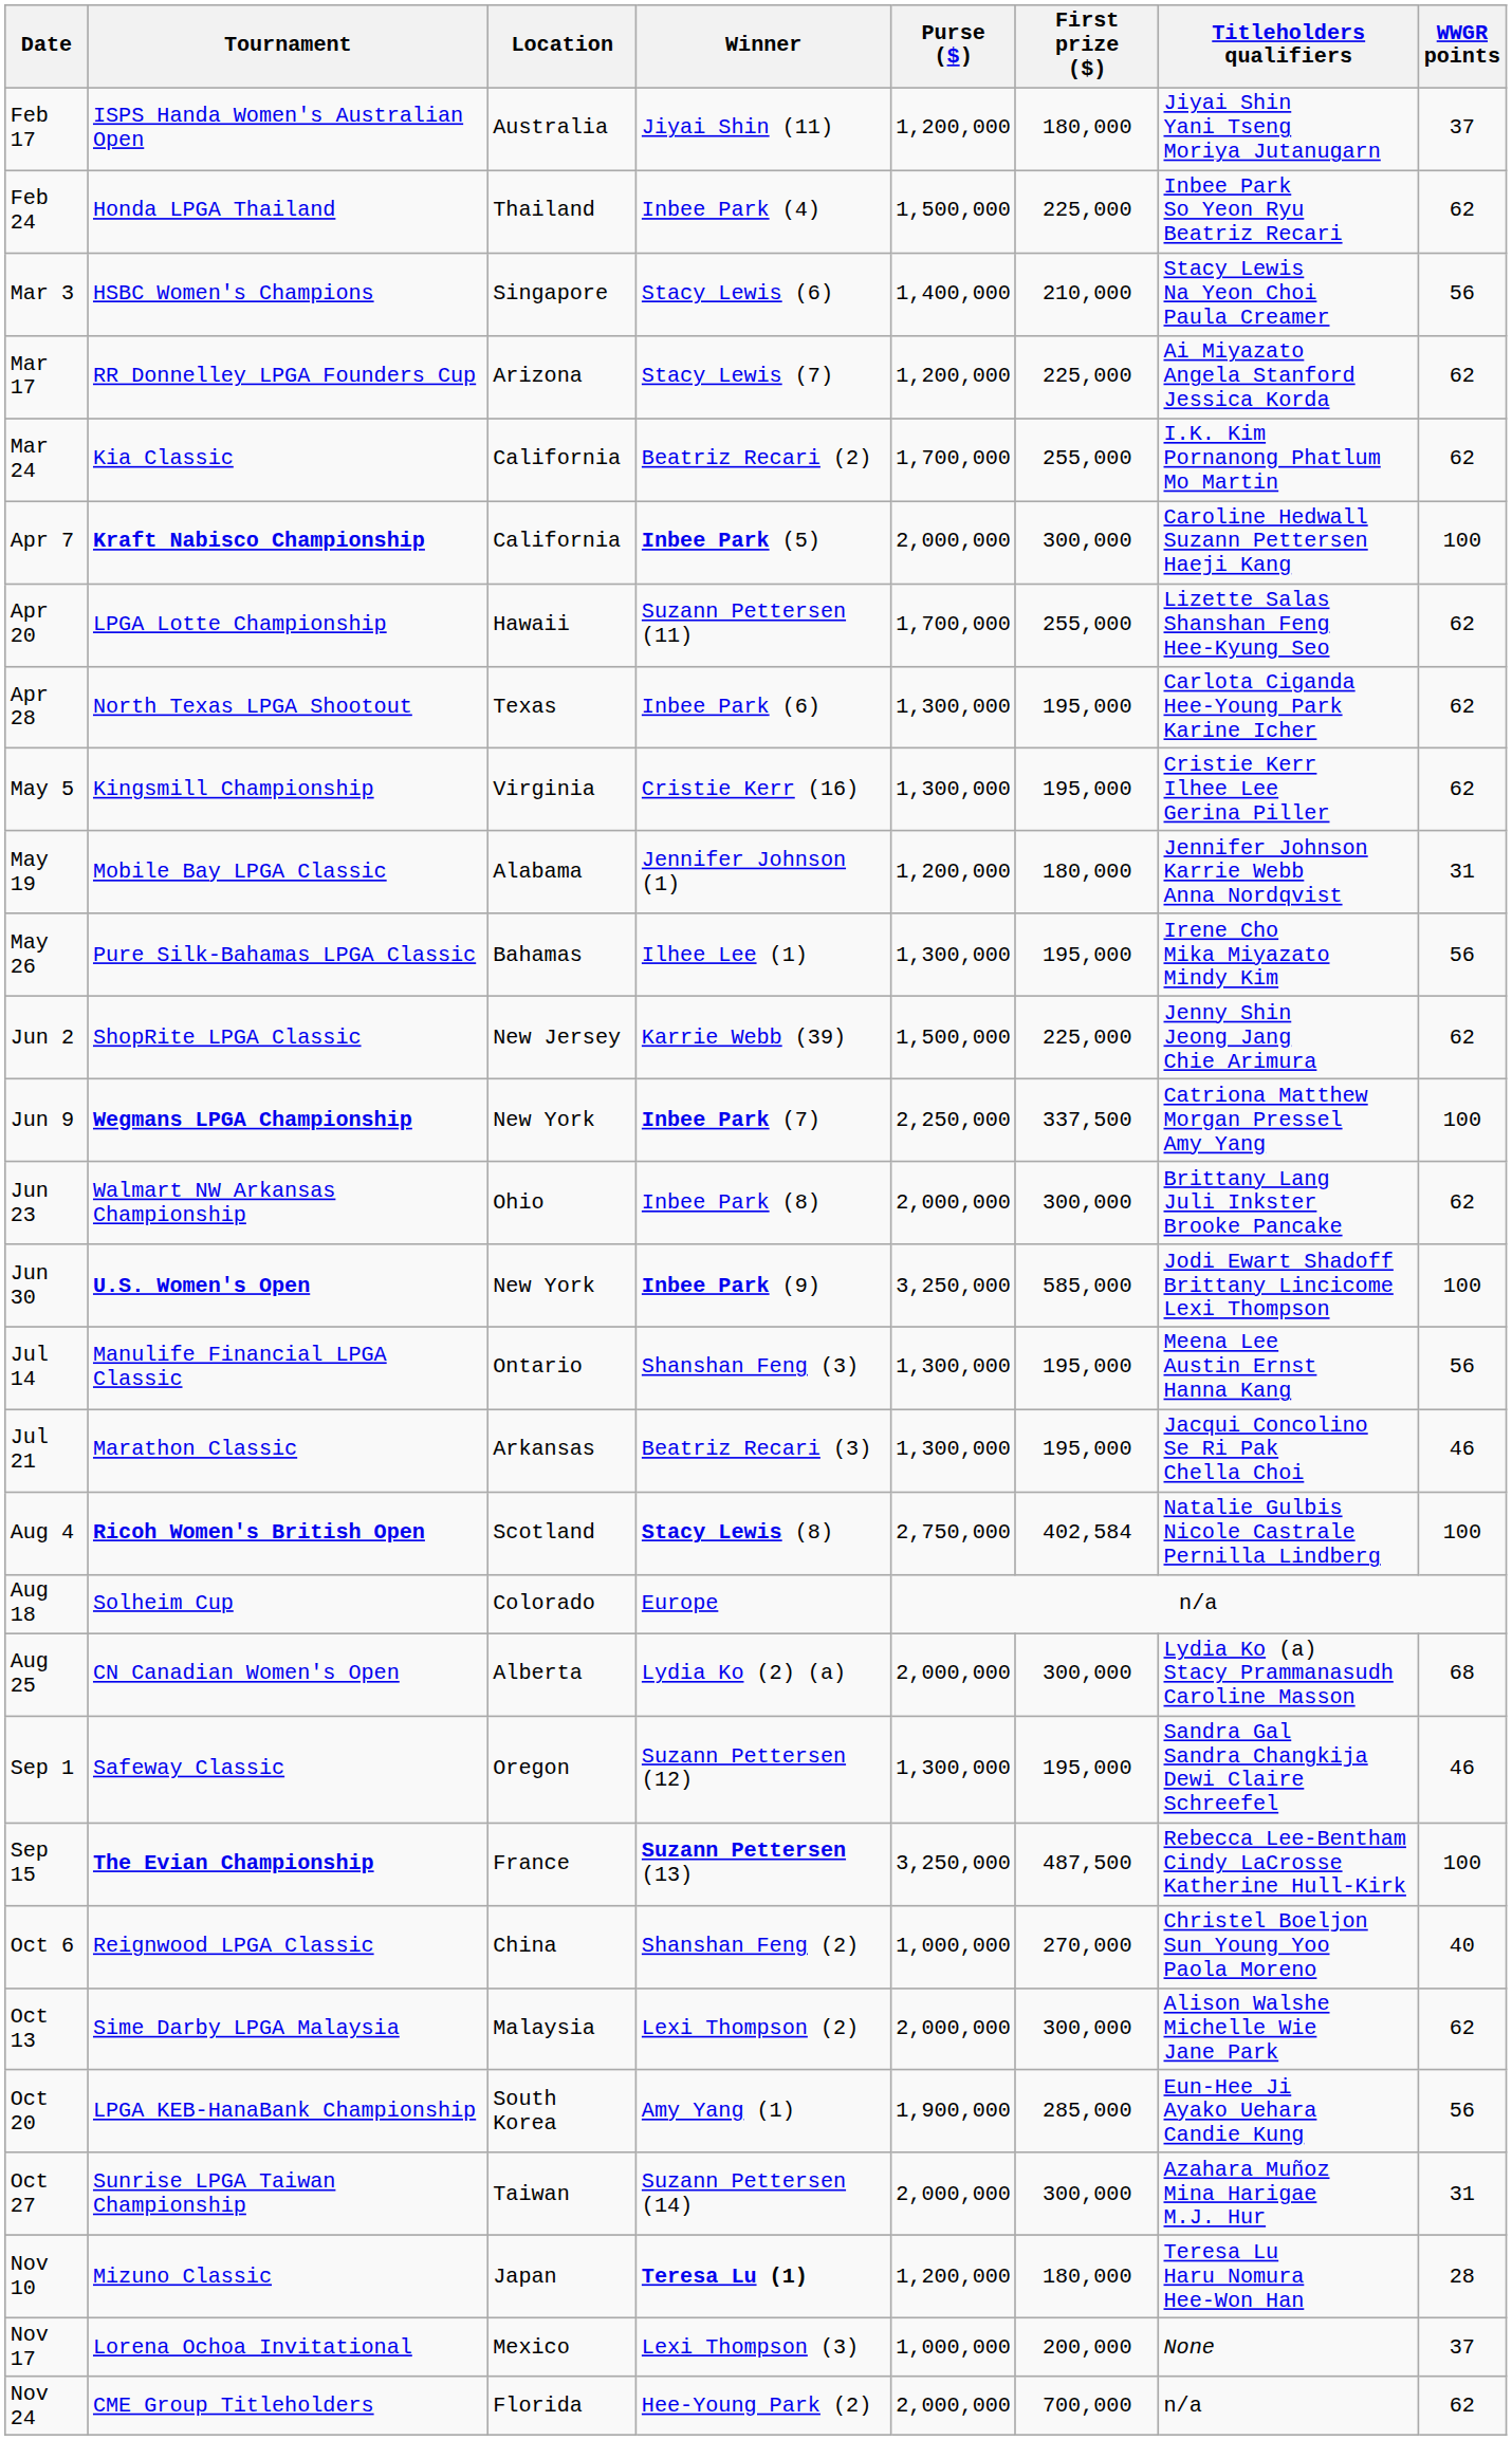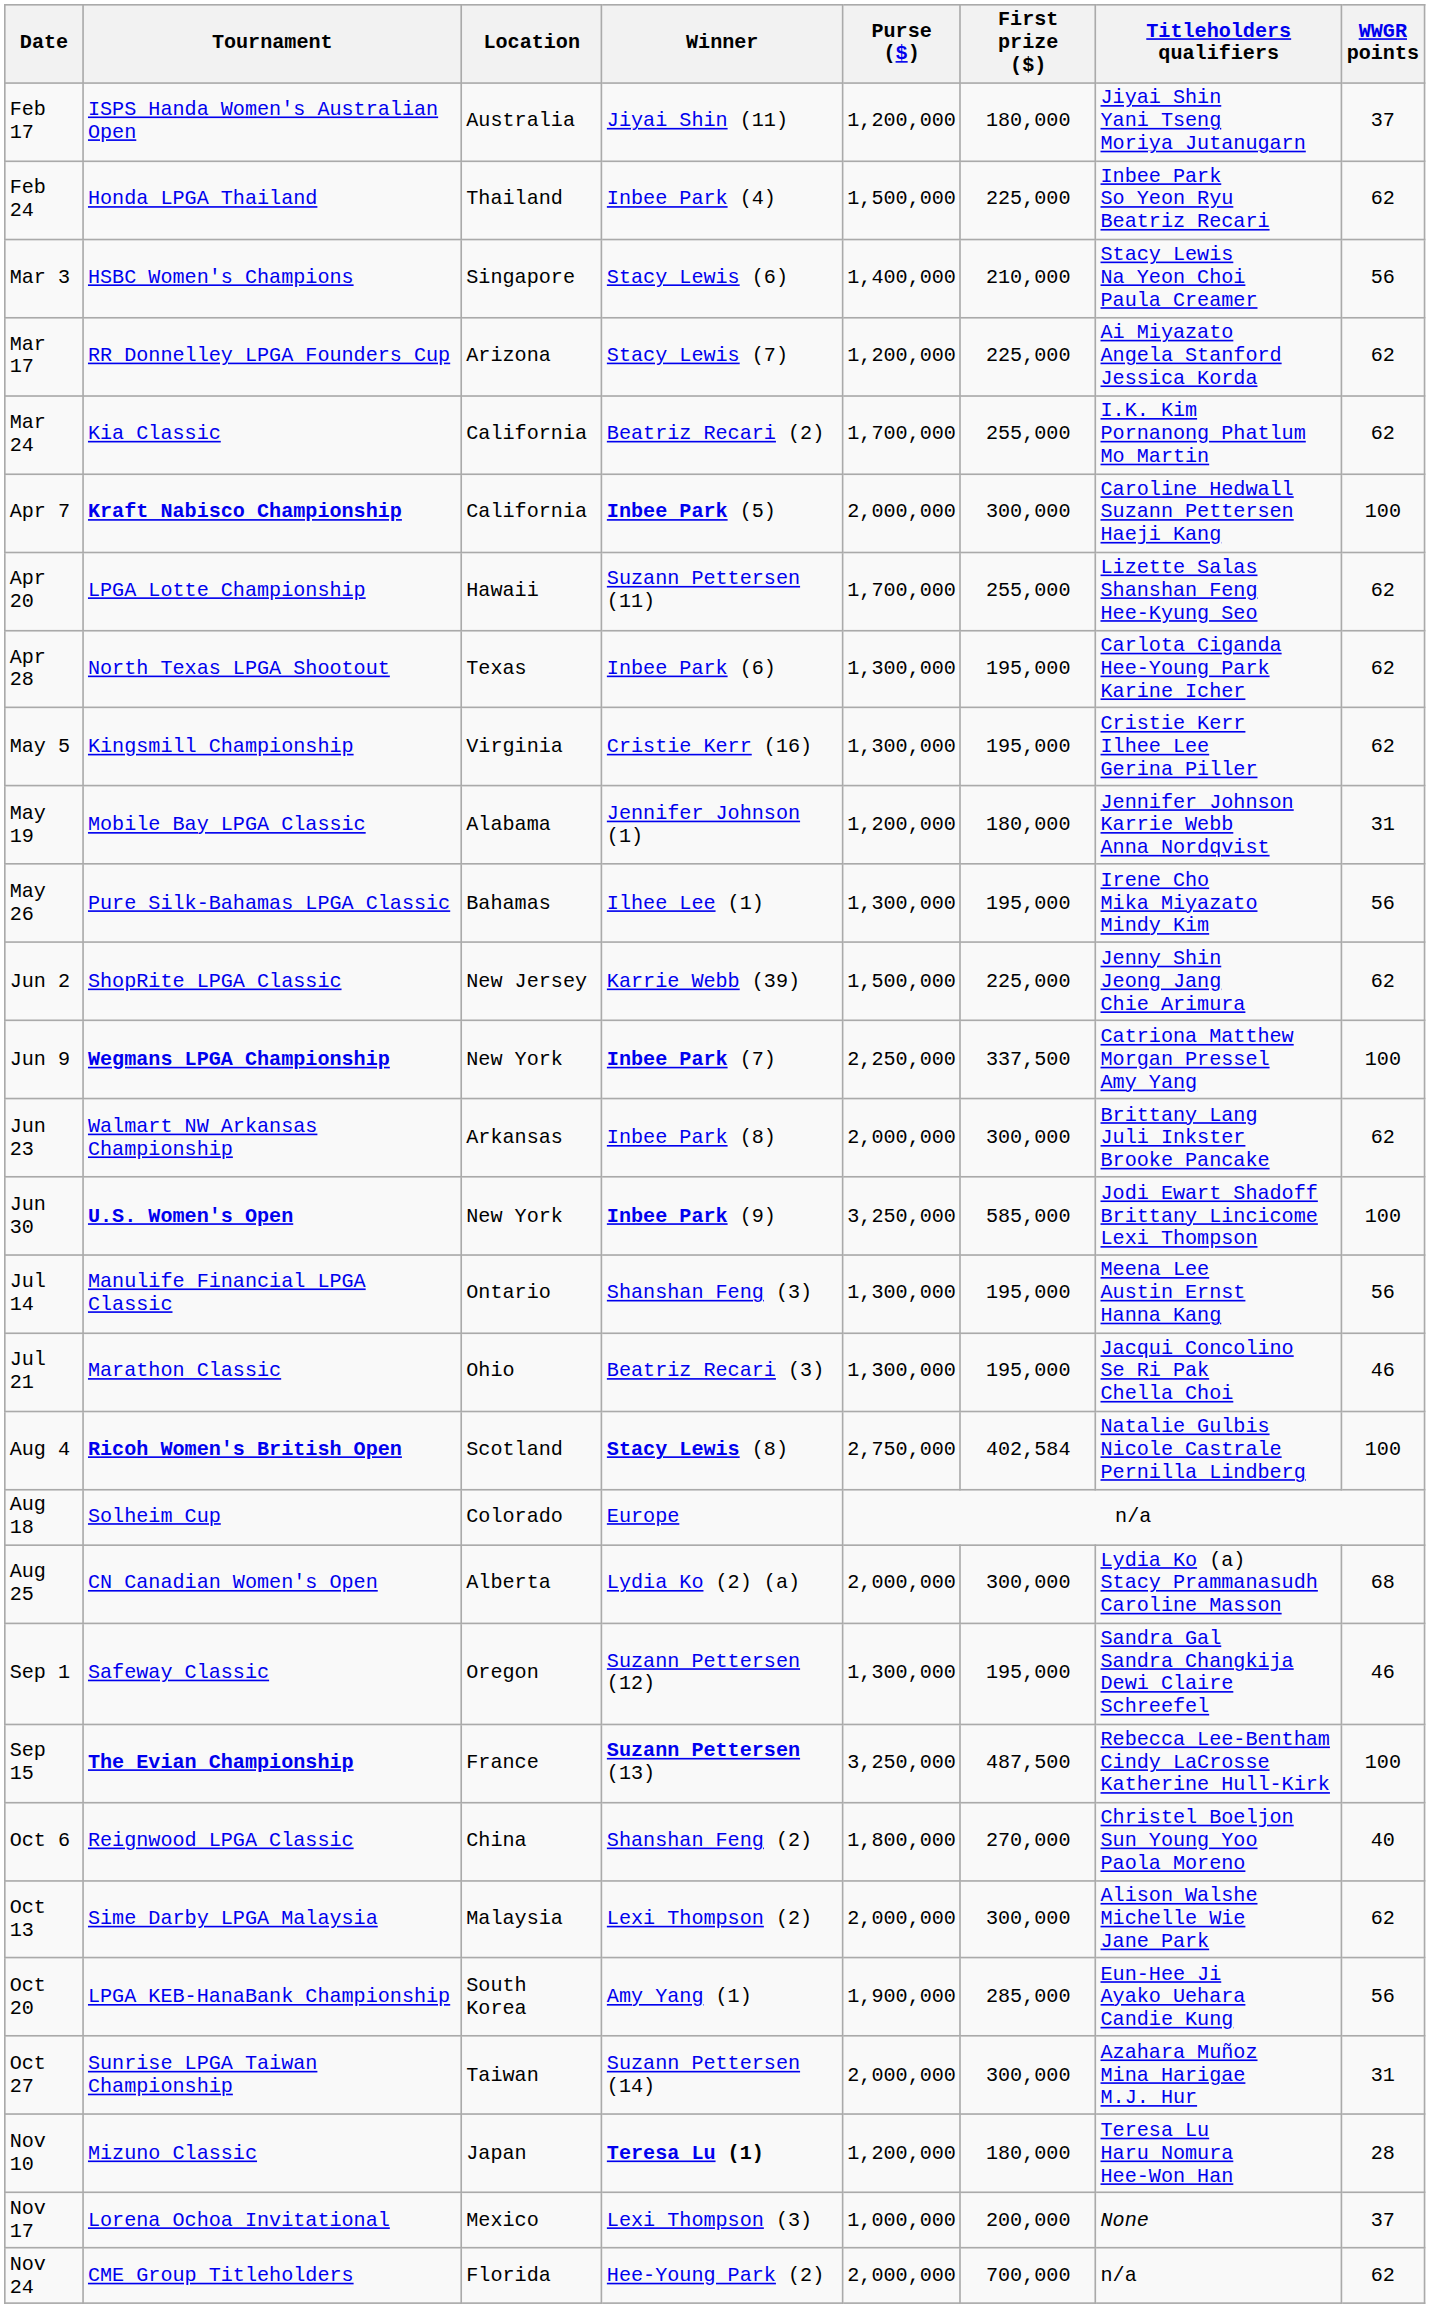Jun 23 | Location: Ohio -> Arkansas
Jul 21 | Location: Arkansas -> Ohio
Oct 6 | Purse ($): 1,000,000 -> 1,800,000
